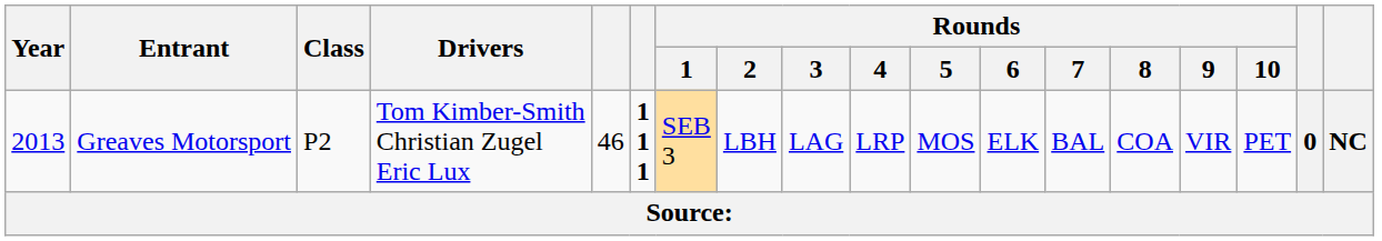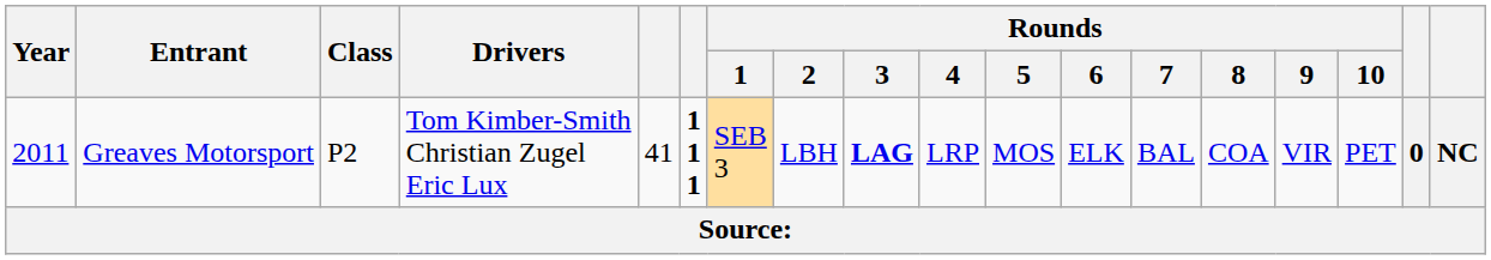Greaves Motorsport | Year: 2013 -> 2011
Greaves Motorsport | column 5: 46 -> 41
Greaves Motorsport | Rounds / 3: normal -> bold
